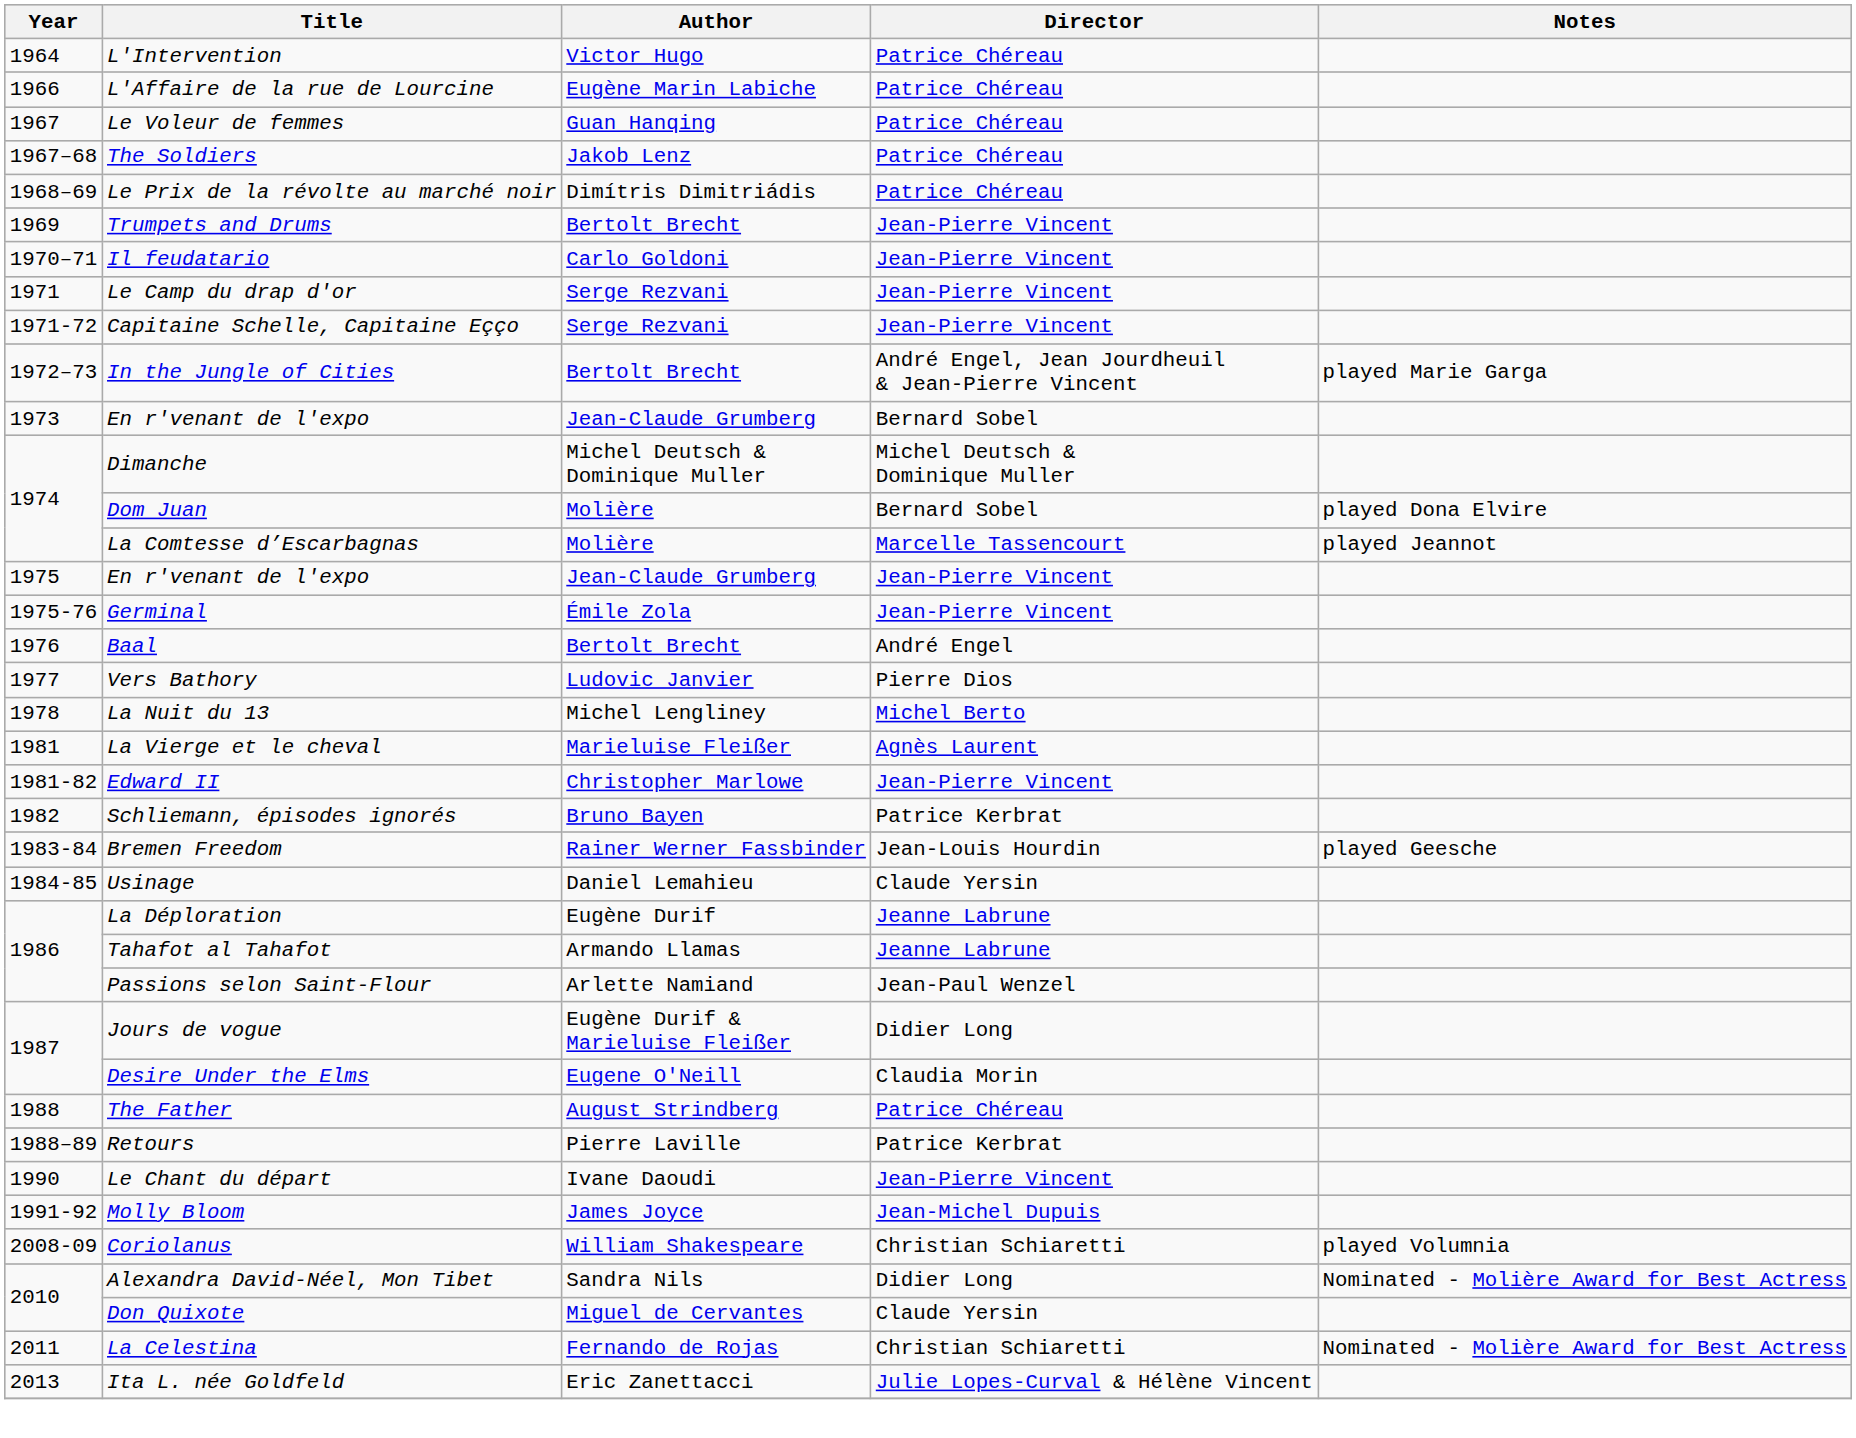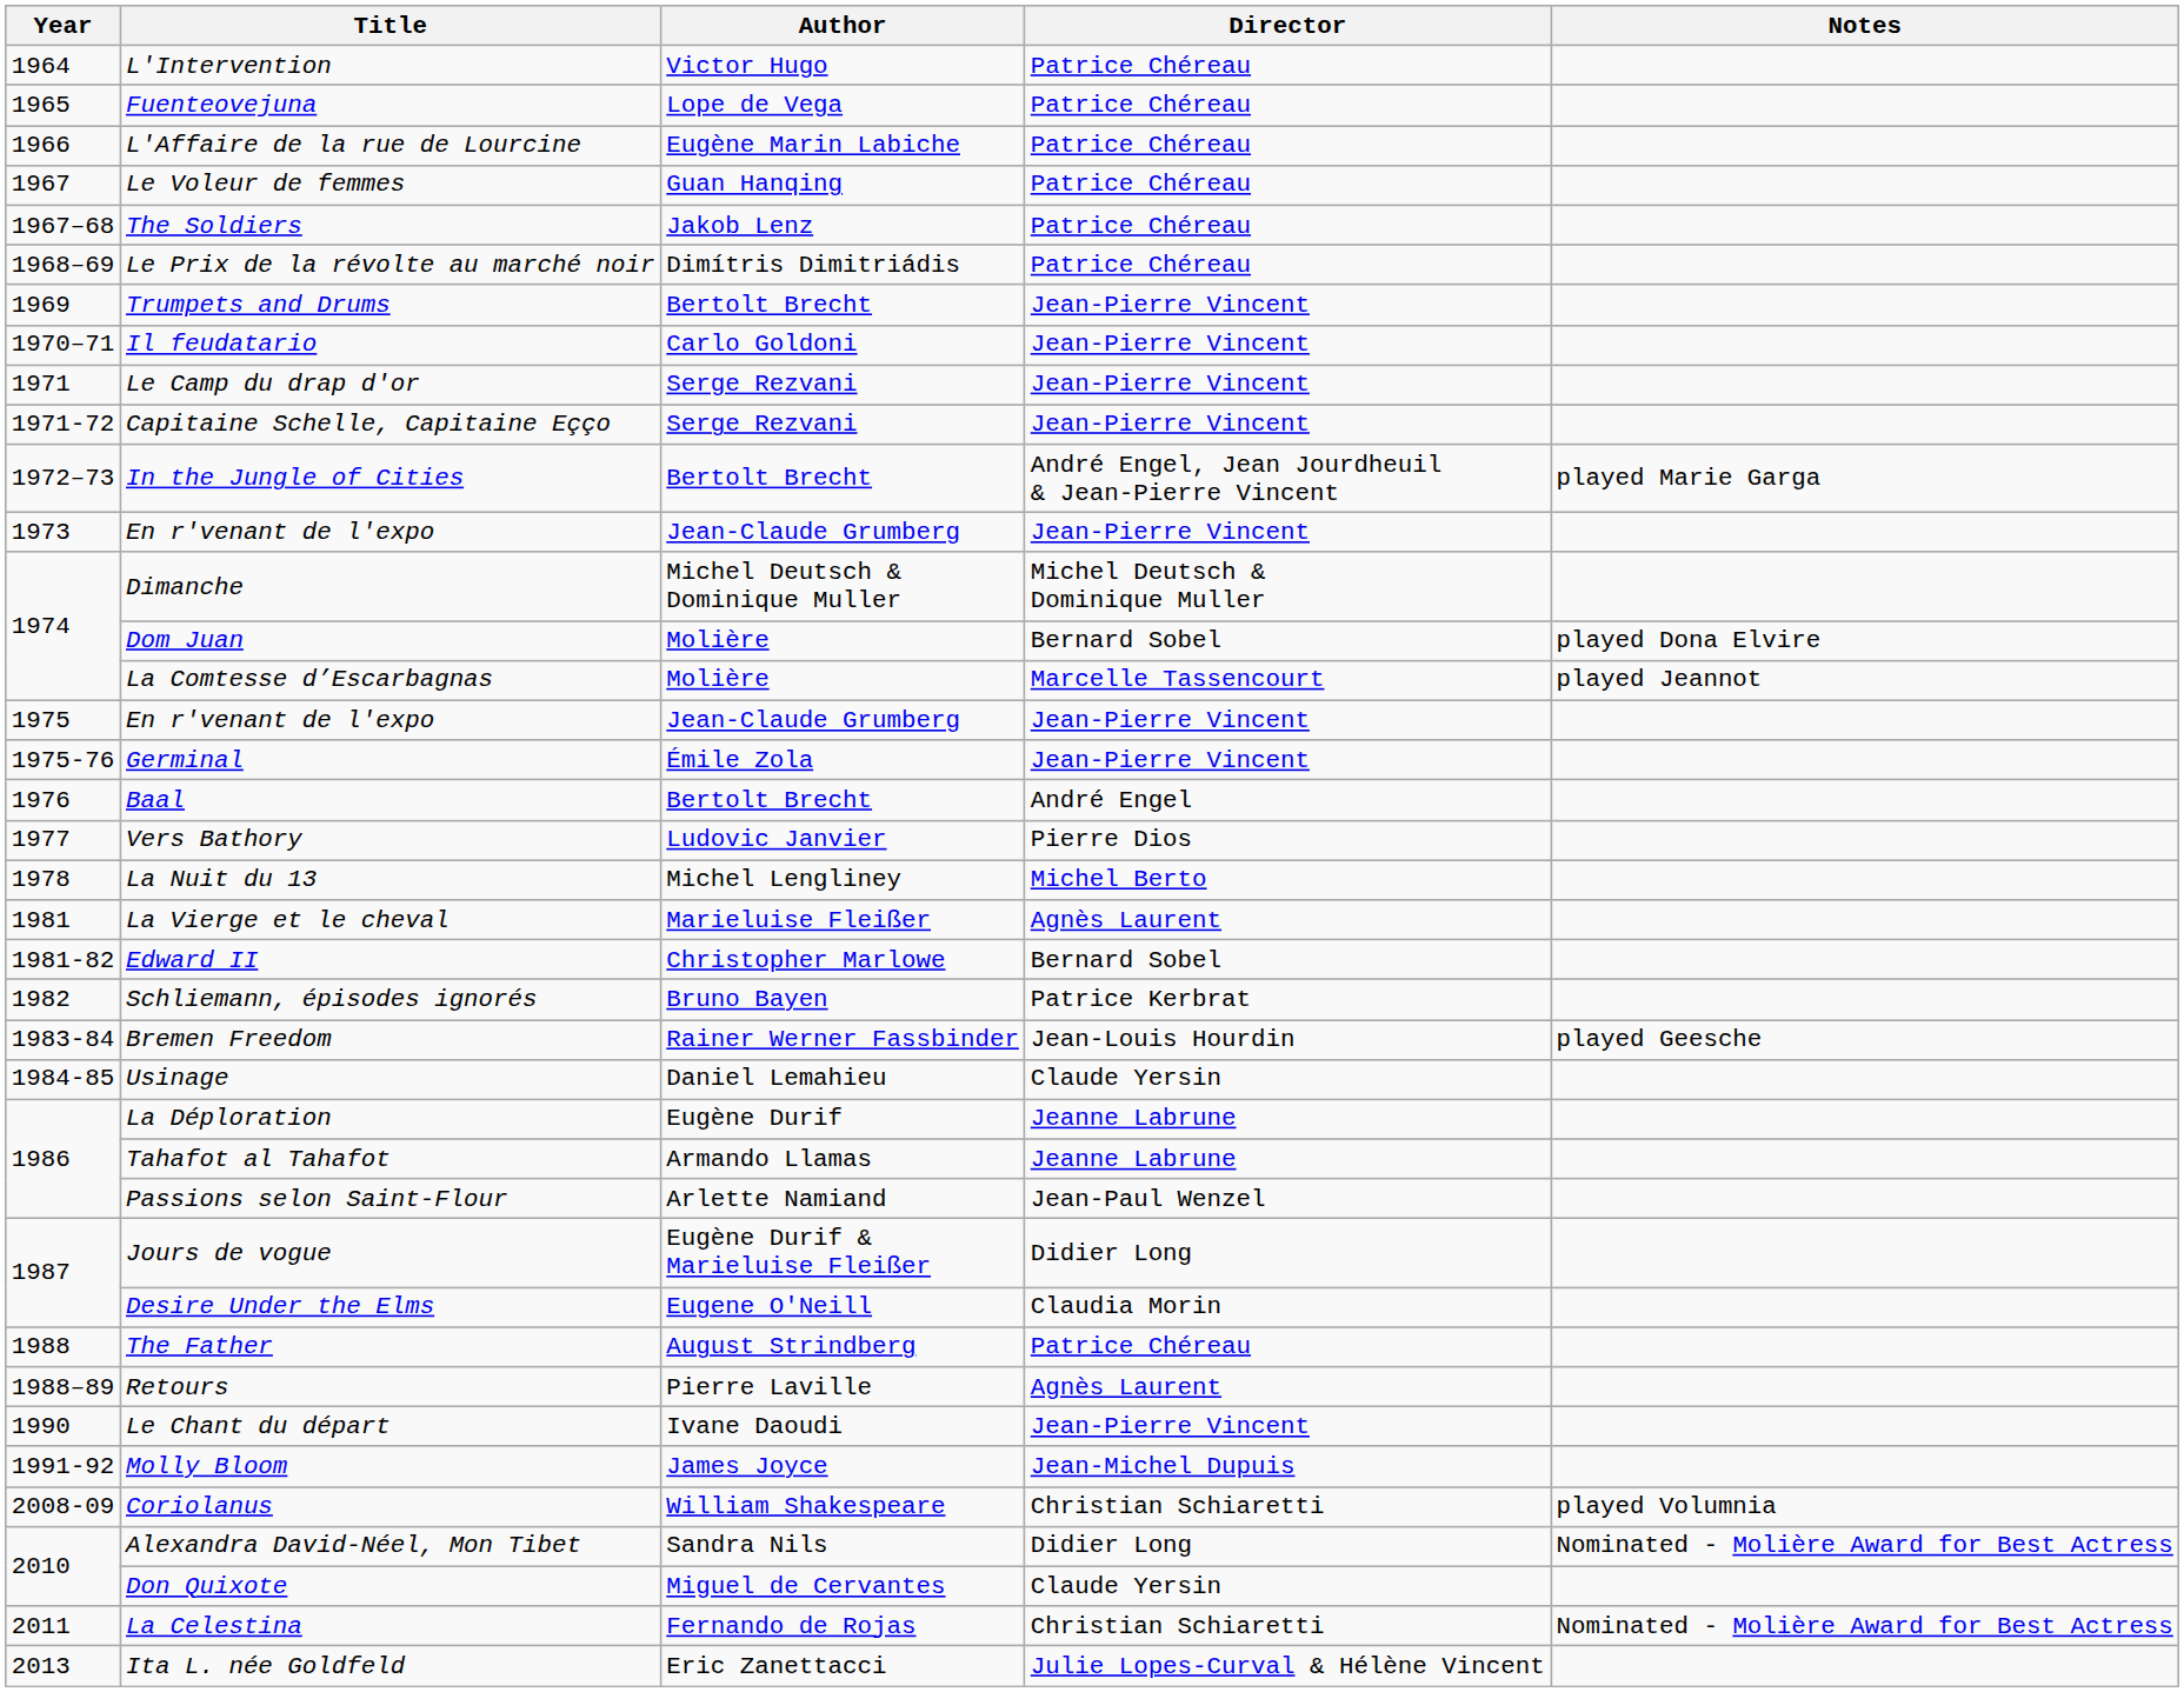+ row: 1965 | Fuenteovejuna | Lope de Vega | Patrice Chéreau
1973 / En r'venant de l'expo | Director: Bernard Sobel -> Jean-Pierre Vincent
Edward II | Director: Jean-Pierre Vincent -> Bernard Sobel
Retours | Director: Patrice Kerbrat -> Agnès Laurent
